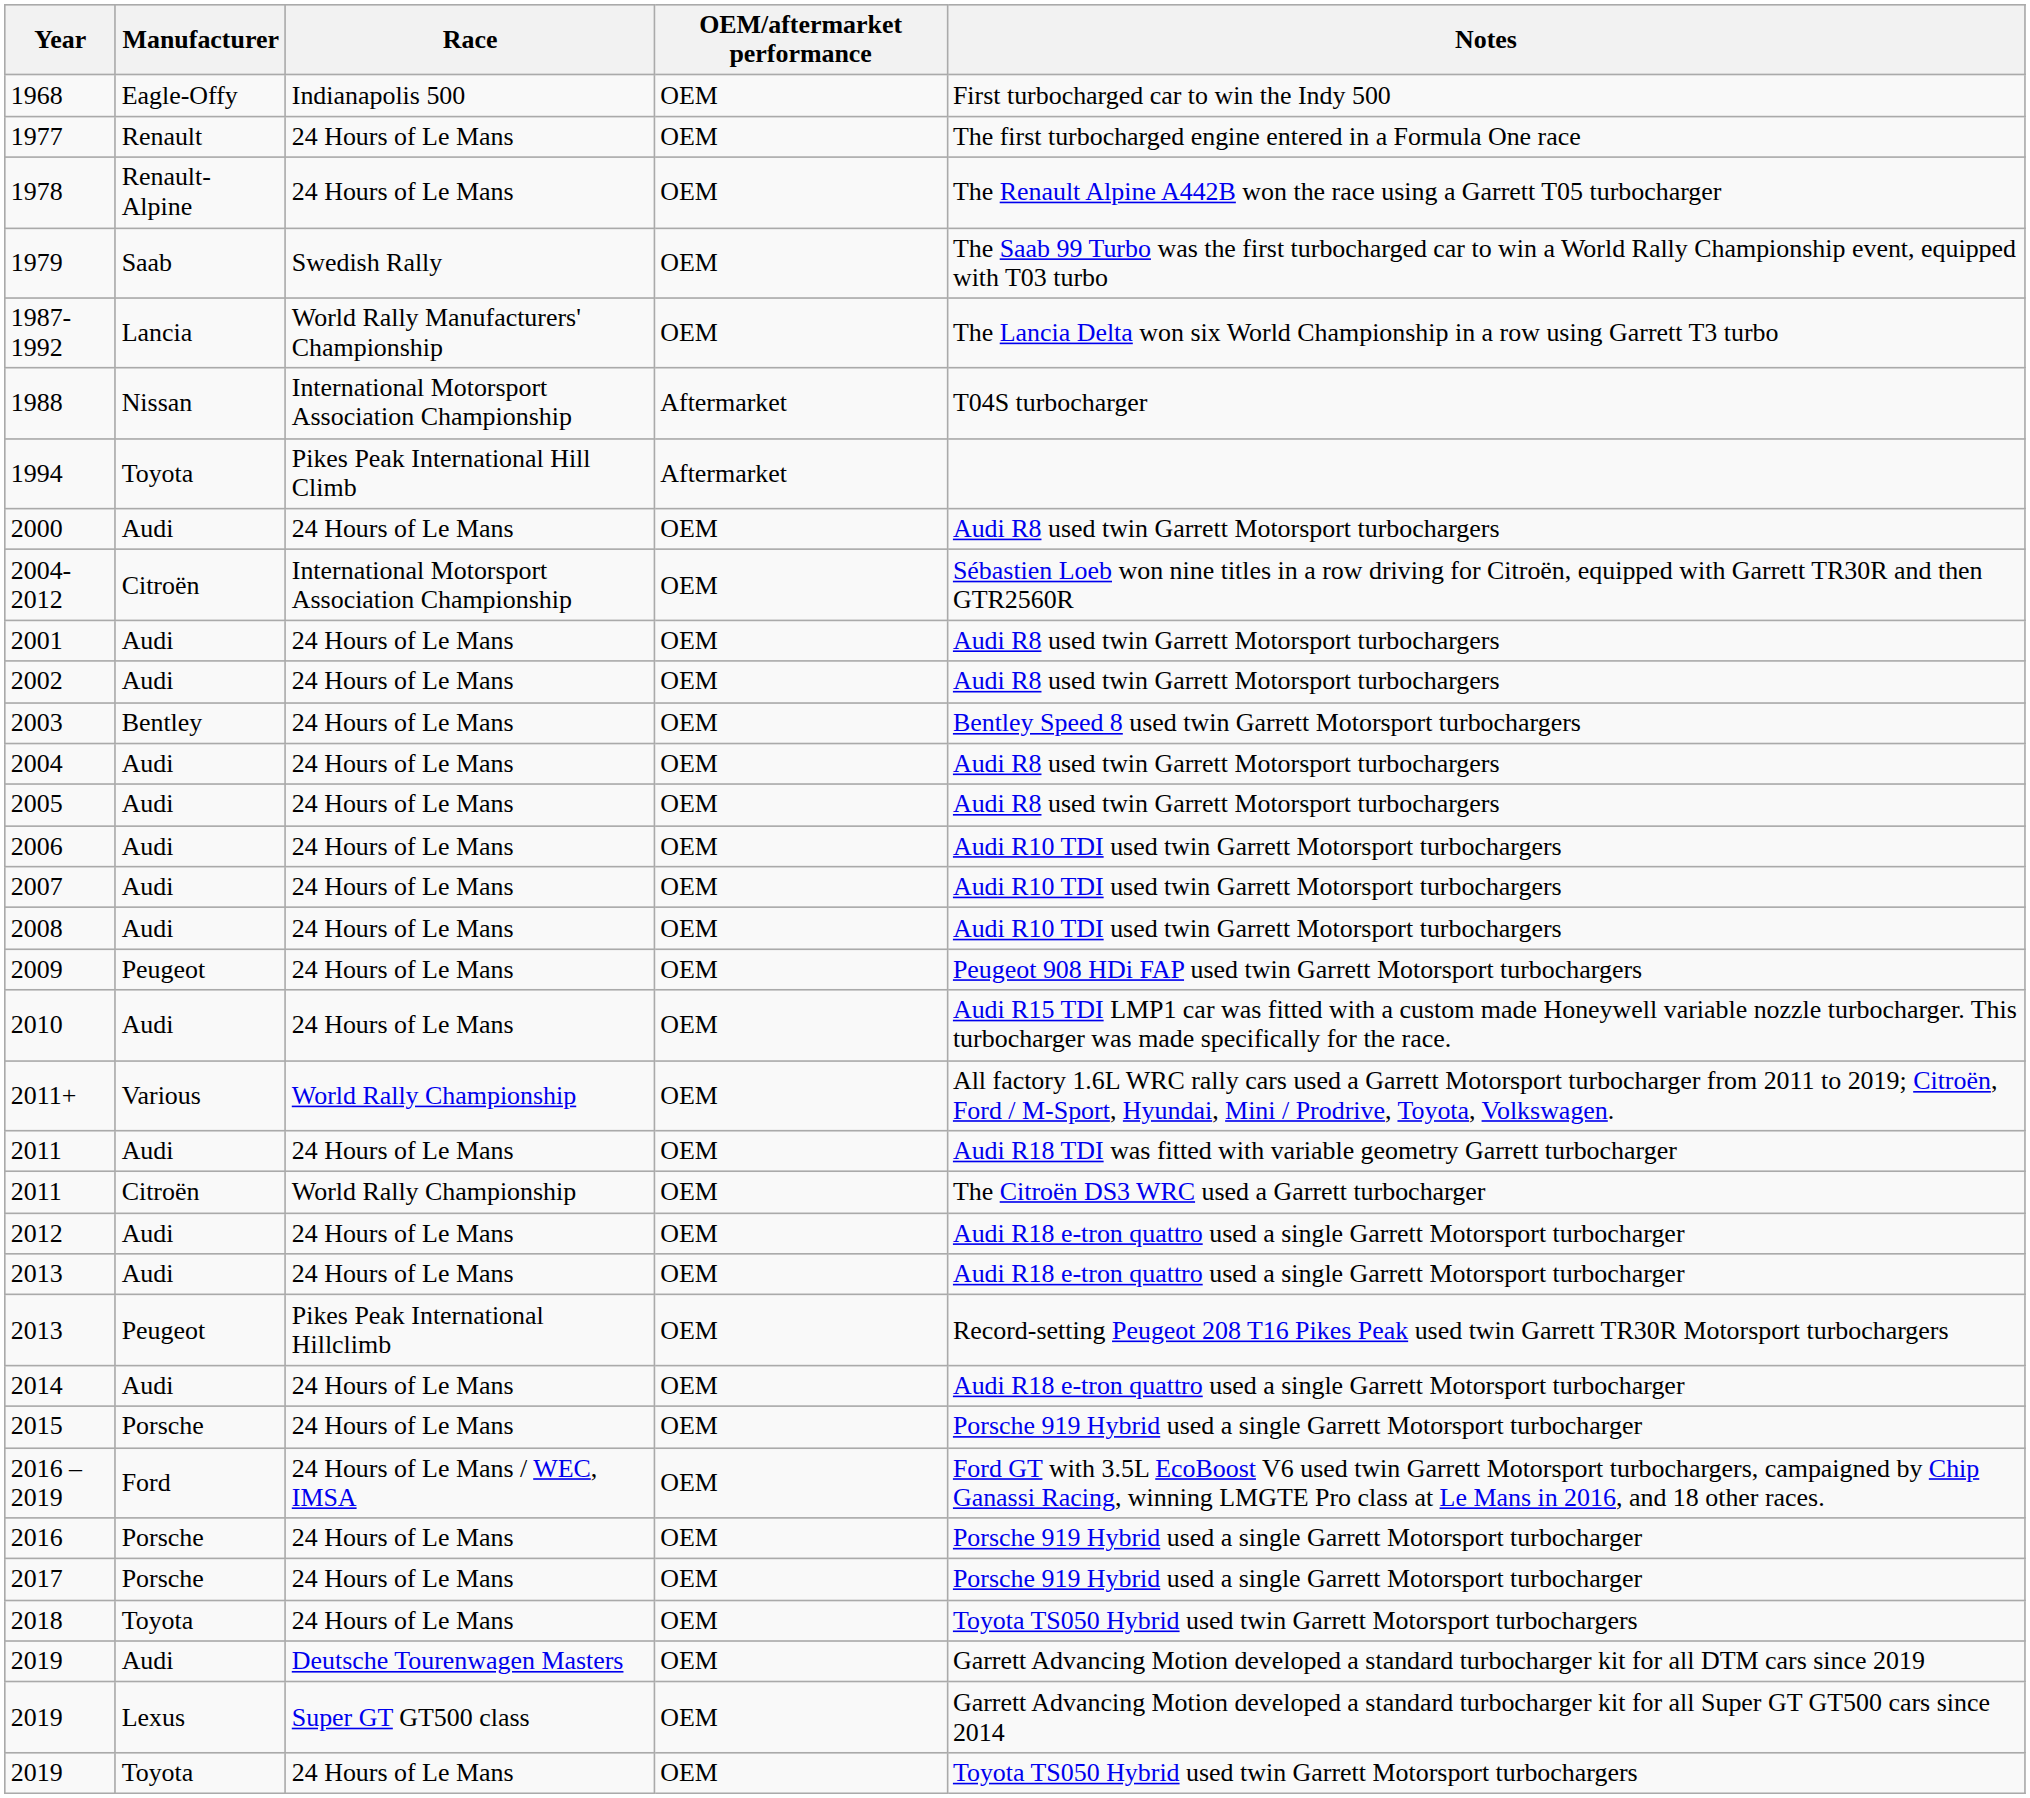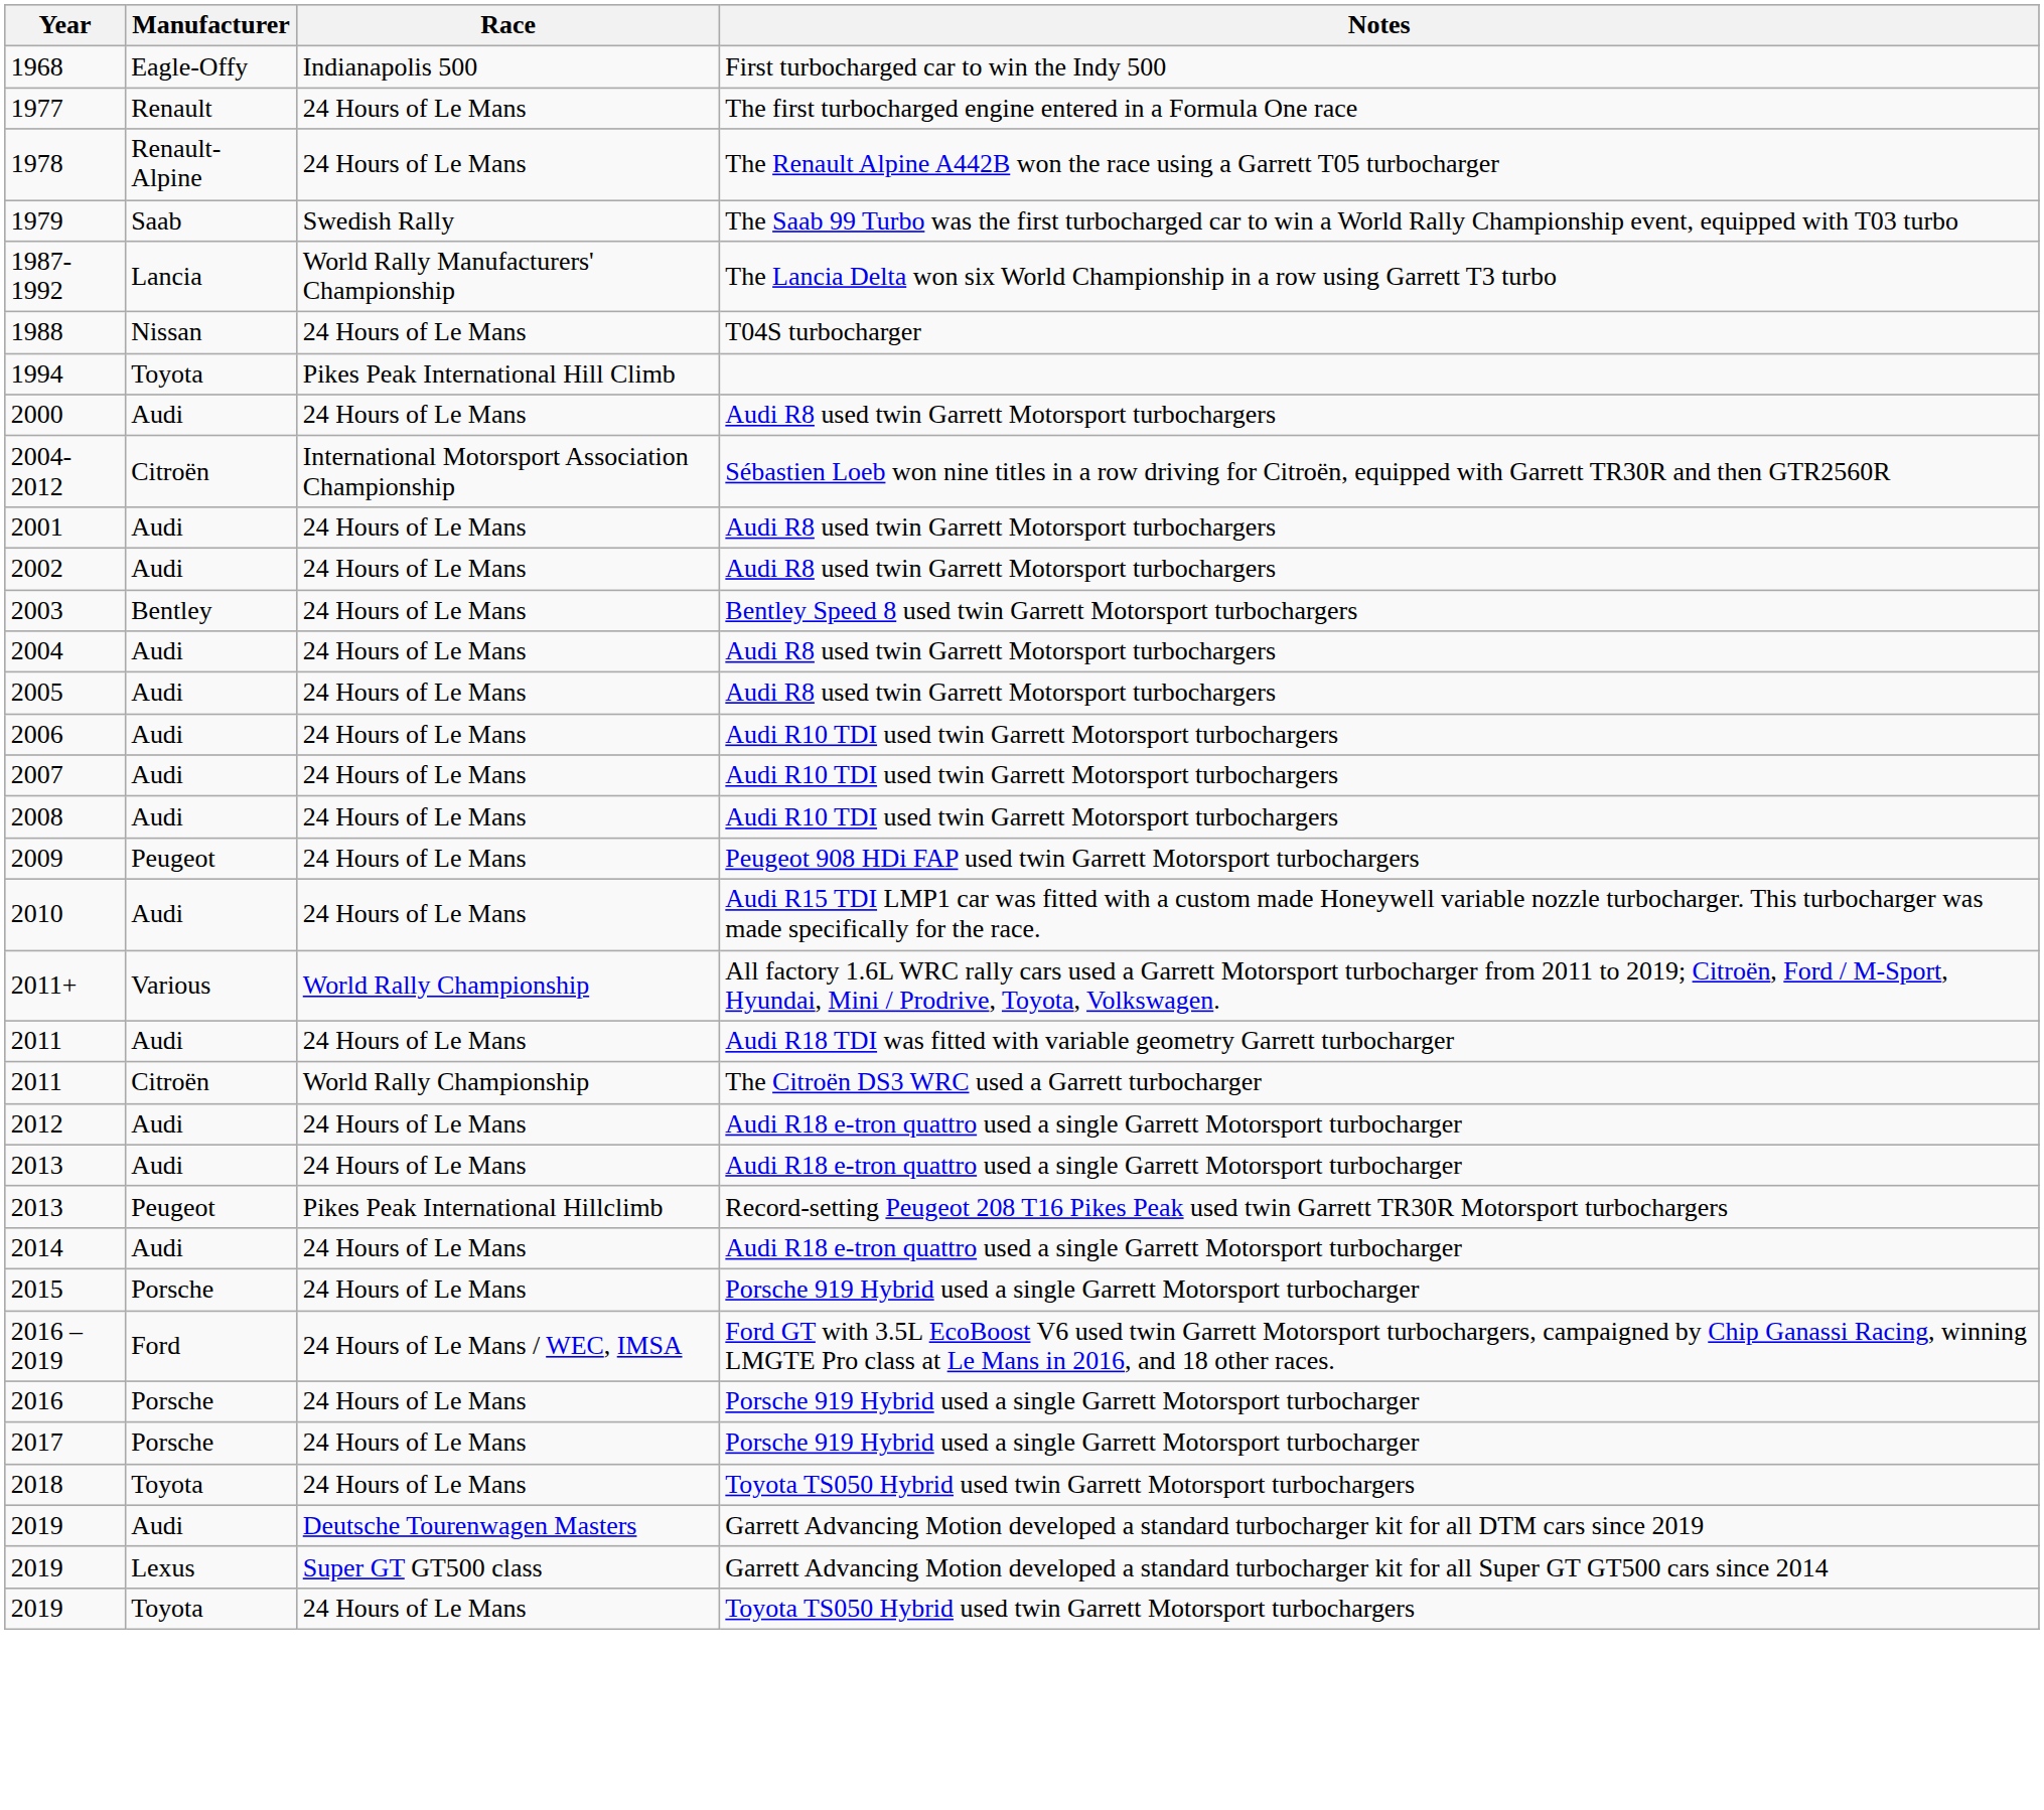- column: OEM/aftermarket performance | OEM | OEM | OEM | OEM | OEM | Aftermarket | Aftermarket | OEM | OEM | OEM | OEM | OEM | OEM | OEM | OEM | OEM | OEM | OEM | OEM | OEM | OEM | OEM | OEM | OEM | OEM | OEM | OEM | OEM | OEM | OEM | OEM | OEM | OEM | OEM
1988 | Race: International Motorsport Association Championship -> 24 Hours of Le Mans
